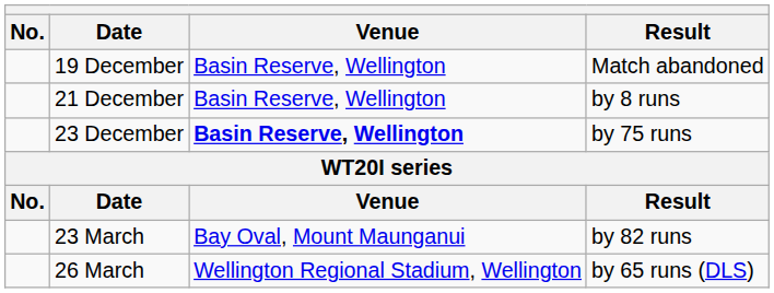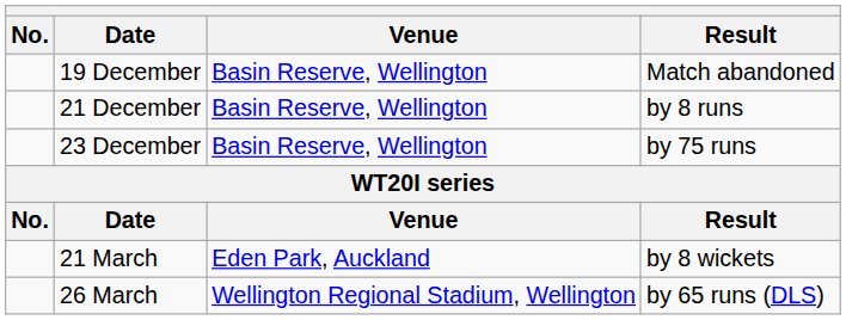23 December | Venue: bold -> normal
+ row: 21 March | Eden Park, Auckland | by 8 wickets
- row: 23 March | Bay Oval, Mount Maunganui | by 82 runs
